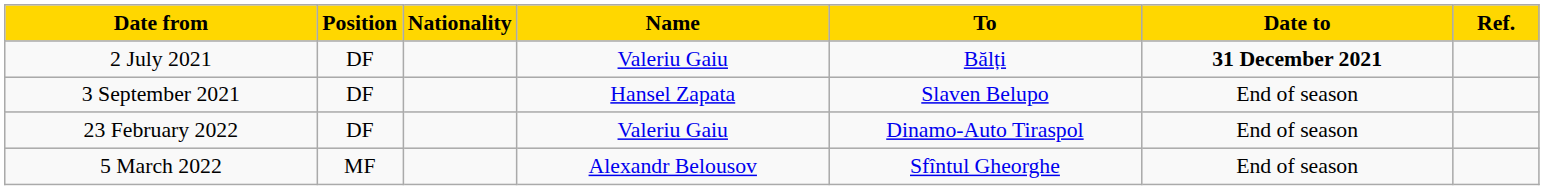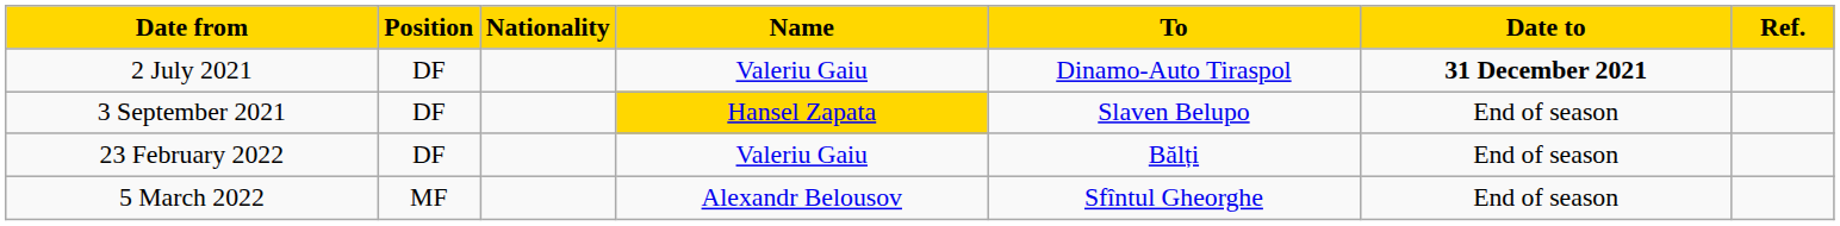2 July 2021 | To: Bălți -> Dinamo-Auto Tiraspol
3 September 2021 | Name: no background -> gold background
23 February 2022 | To: Dinamo-Auto Tiraspol -> Bălți
